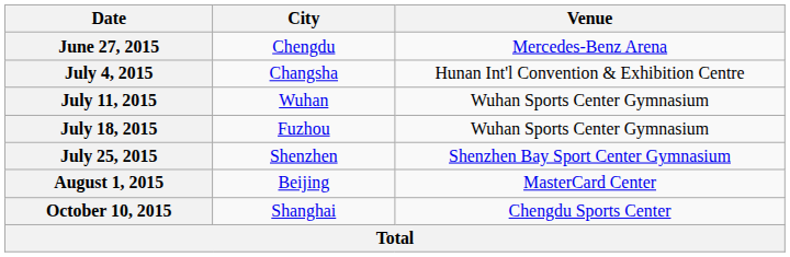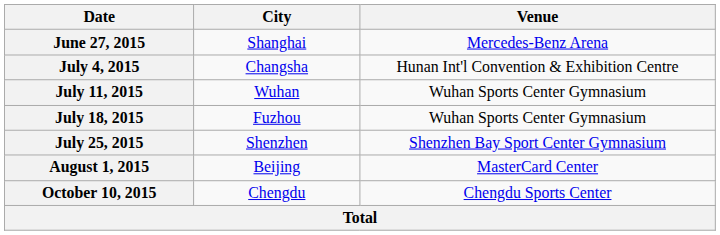June 27, 2015 | City: Chengdu -> Shanghai
October 10, 2015 | City: Shanghai -> Chengdu
